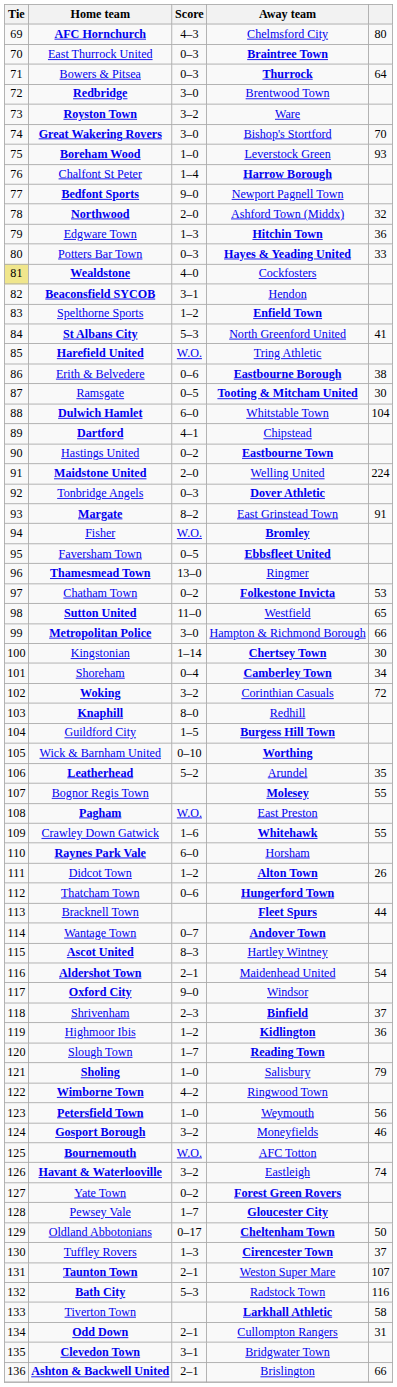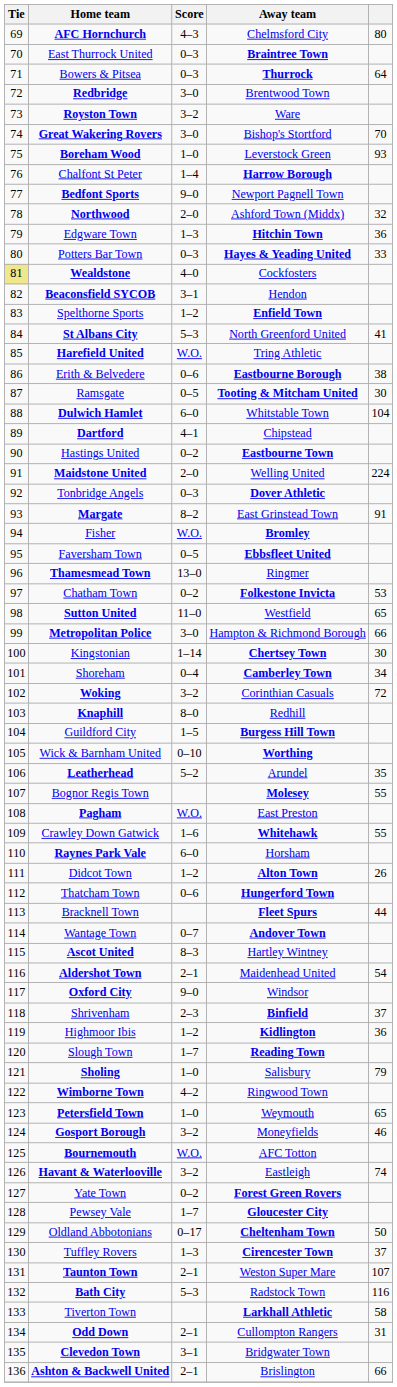Petersfield Town | column 5: 56 -> 65
